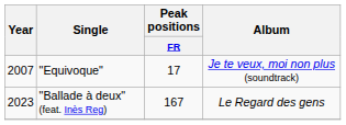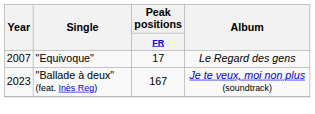"Equivoque" | Album: Je te veux, moi non plus (soundtrack) -> Le Regard des gens
"Ballade à deux" (feat. Inès Reg) | Album: Le Regard des gens -> Je te veux, moi non plus (soundtrack)
